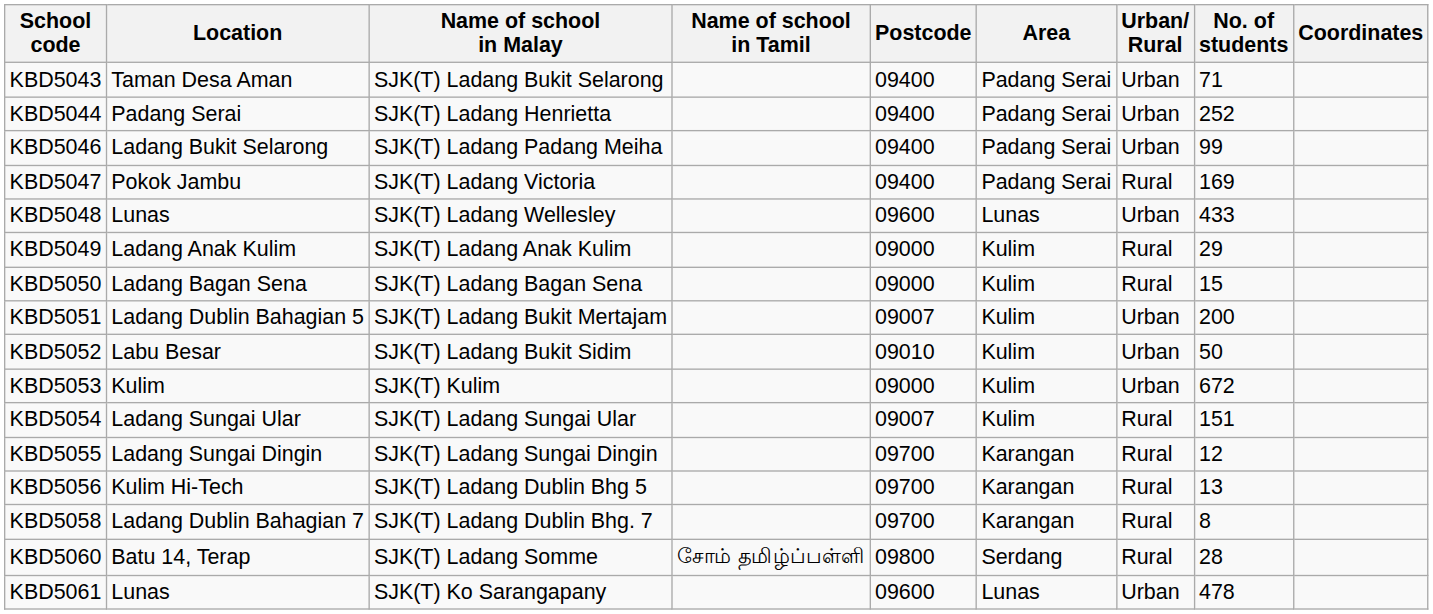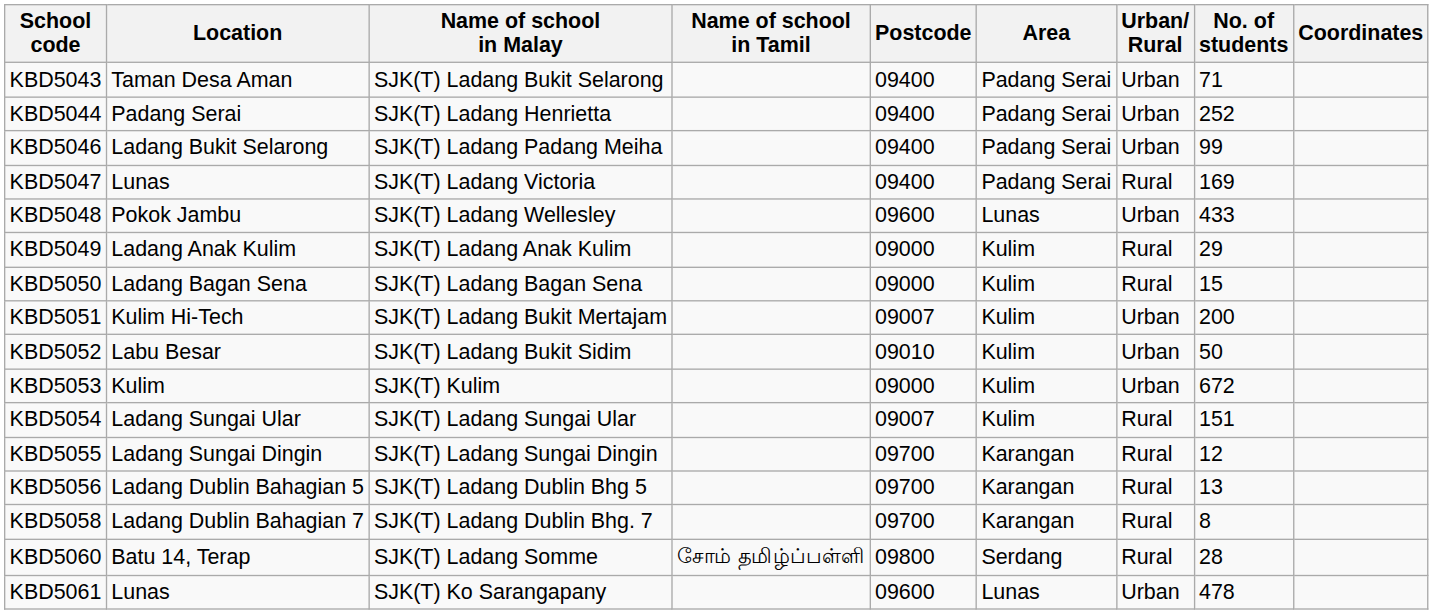KBD5047 | Location: Pokok Jambu -> Lunas
KBD5048 | Location: Lunas -> Pokok Jambu
KBD5051 | Location: Ladang Dublin Bahagian 5 -> Kulim Hi-Tech
KBD5056 | Location: Kulim Hi-Tech -> Ladang Dublin Bahagian 5
